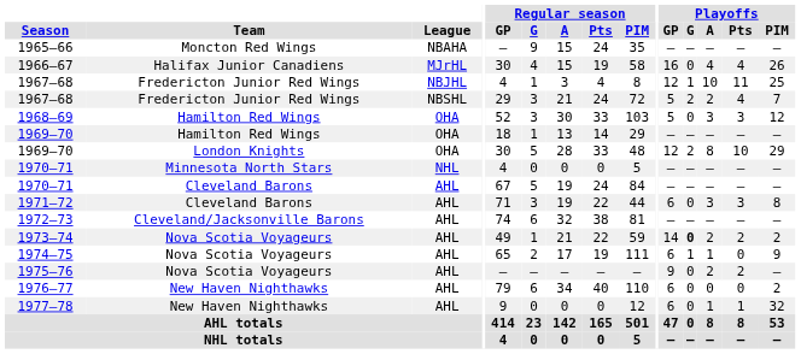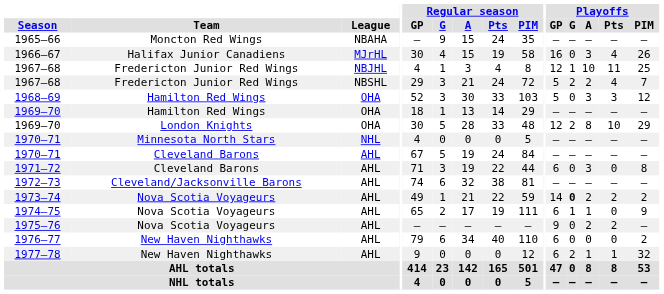1966–67 | Playoffs / A: 4 -> 3
1971–72 | Playoffs / Pts: 3 -> 0
1977–78 | Playoffs / G: 0 -> 2
